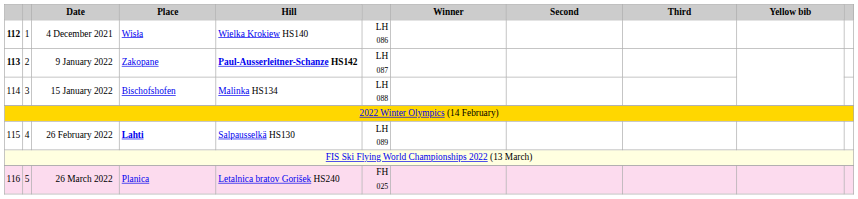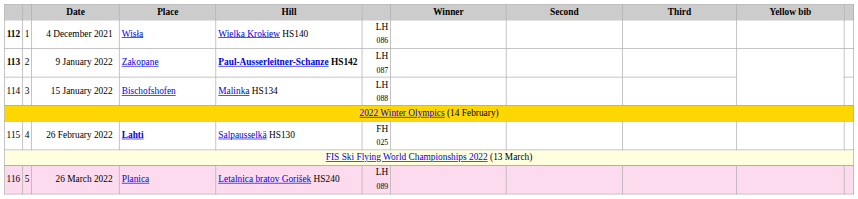26 February 2022 | column 6: LH 089 -> FH 025
26 March 2022 | column 6: FH 025 -> LH 089
